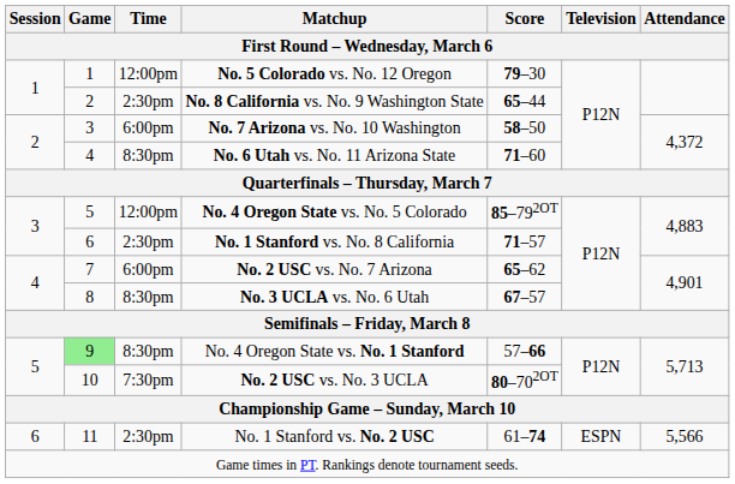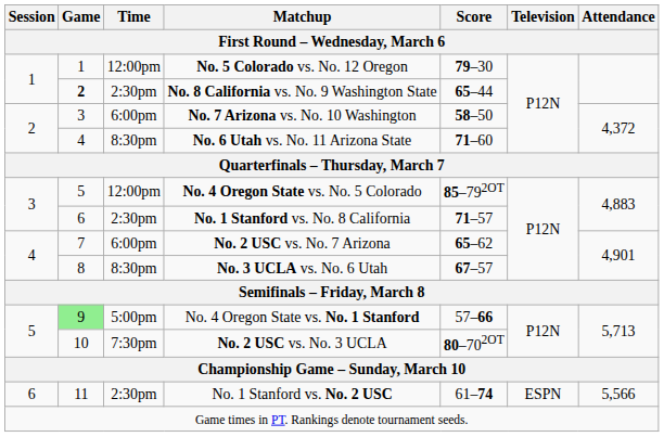No. 8 California vs. No. 9 Washington State | Game: normal -> bold
No. 4 Oregon State vs. No. 1 Stanford | Time: 8:30pm -> 5:00pm
